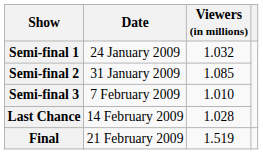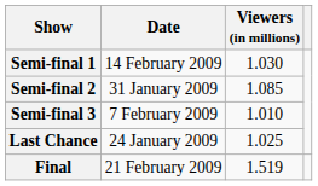Semi-final 1 | Date: 24 January 2009 -> 14 February 2009
Semi-final 1 | Viewers (in millions): 1.032 -> 1.030
Last Chance | Date: 14 February 2009 -> 24 January 2009
Last Chance | Viewers (in millions): 1.028 -> 1.025
